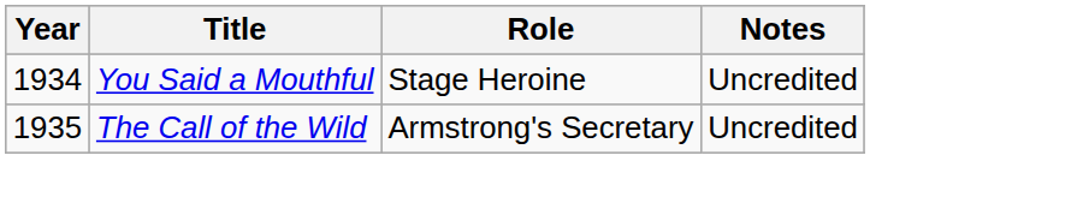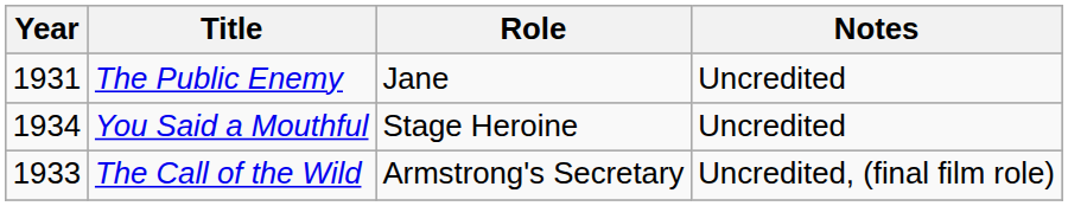+ row: 1931 | The Public Enemy | Jane | Uncredited
The Call of the Wild | Year: 1935 -> 1933
The Call of the Wild | Notes: Uncredited -> Uncredited, (final film role)
